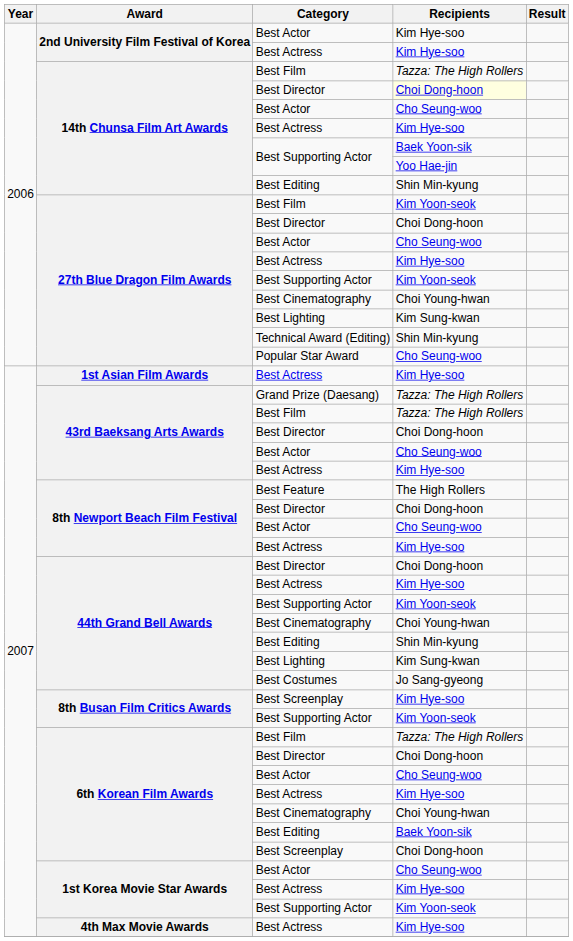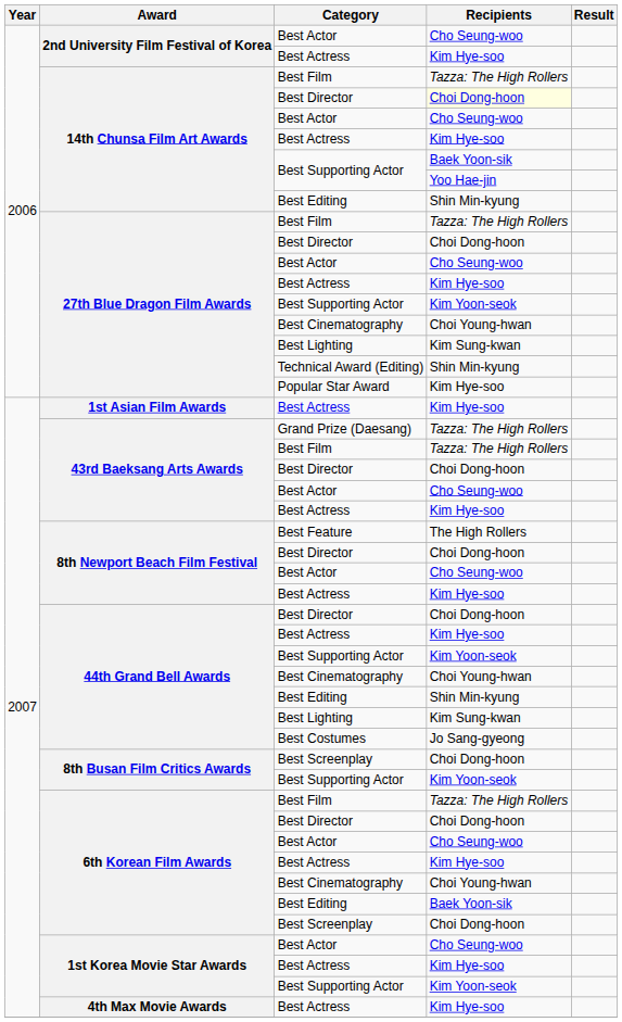2nd University Film Festival of Korea / Best Actor | Recipients: Kim Hye-soo -> Cho Seung-woo
27th Blue Dragon Film Awards / Best Film | Recipients: Kim Yoon-seok -> Tazza: The High Rollers
Popular Star Award | Recipients: Cho Seung-woo -> Kim Hye-soo
8th Busan Film Critics Awards / Best Screenplay | Recipients: Kim Hye-soo -> Choi Dong-hoon
